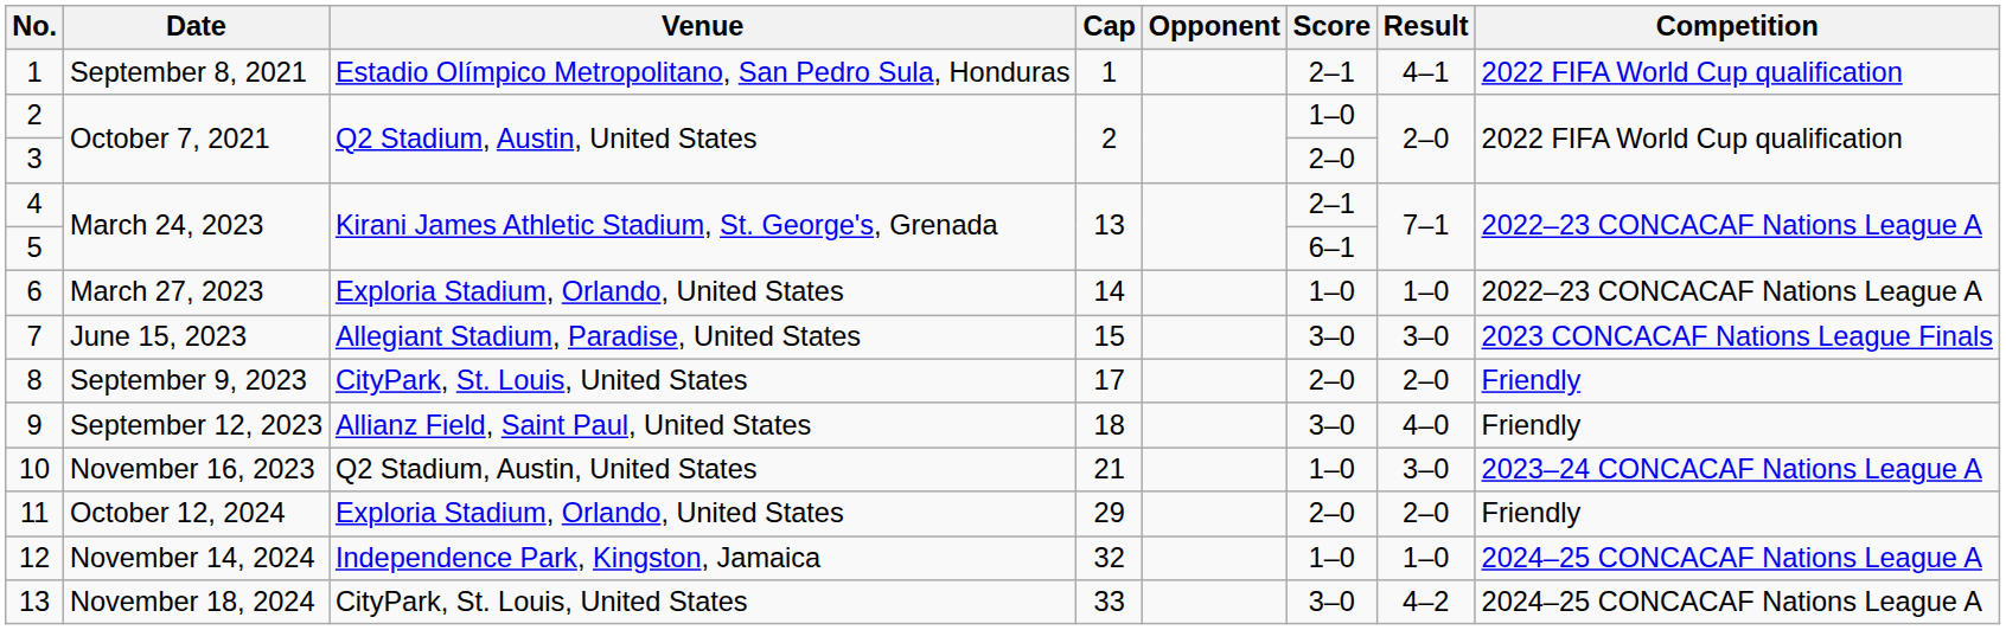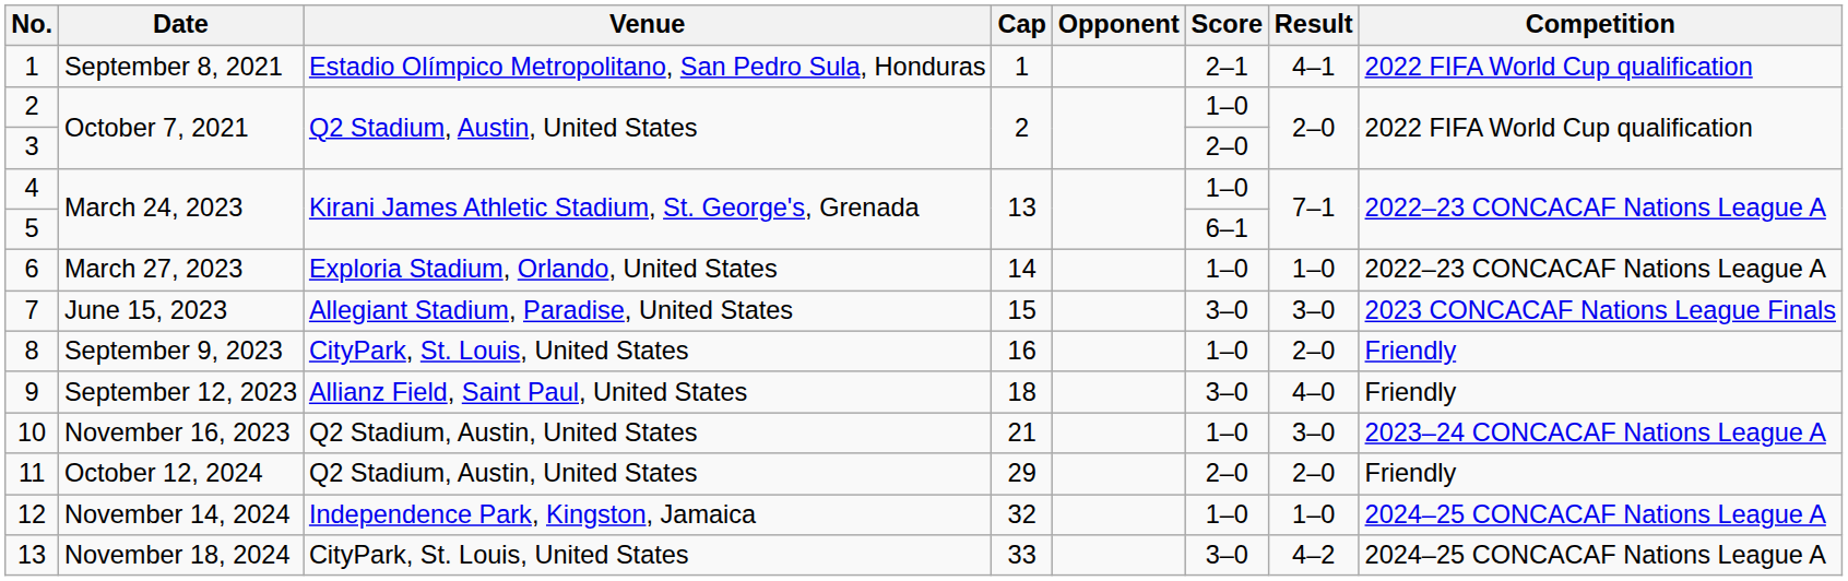4 | Score: 2–1 -> 1–0
8 | Cap: 17 -> 16
8 | Score: 2–0 -> 1–0
11 | Venue: Exploria Stadium, Orlando, United States -> Q2 Stadium, Austin, United States
